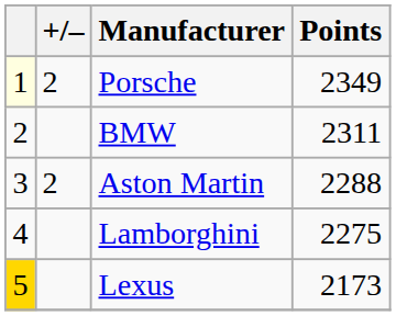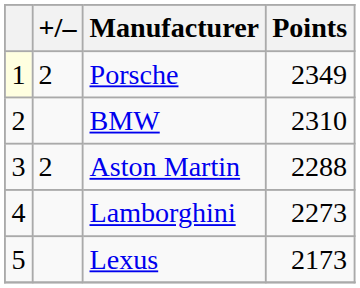BMW | Points: 2311 -> 2310
Lamborghini | Points: 2275 -> 2273
Lexus | column 1: gold background -> no background
